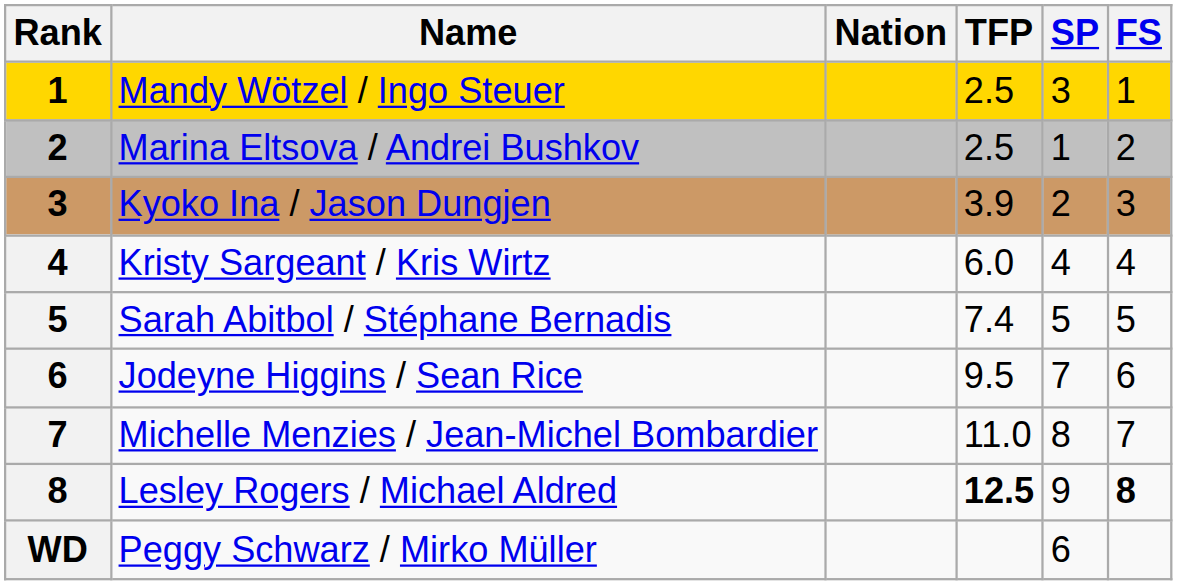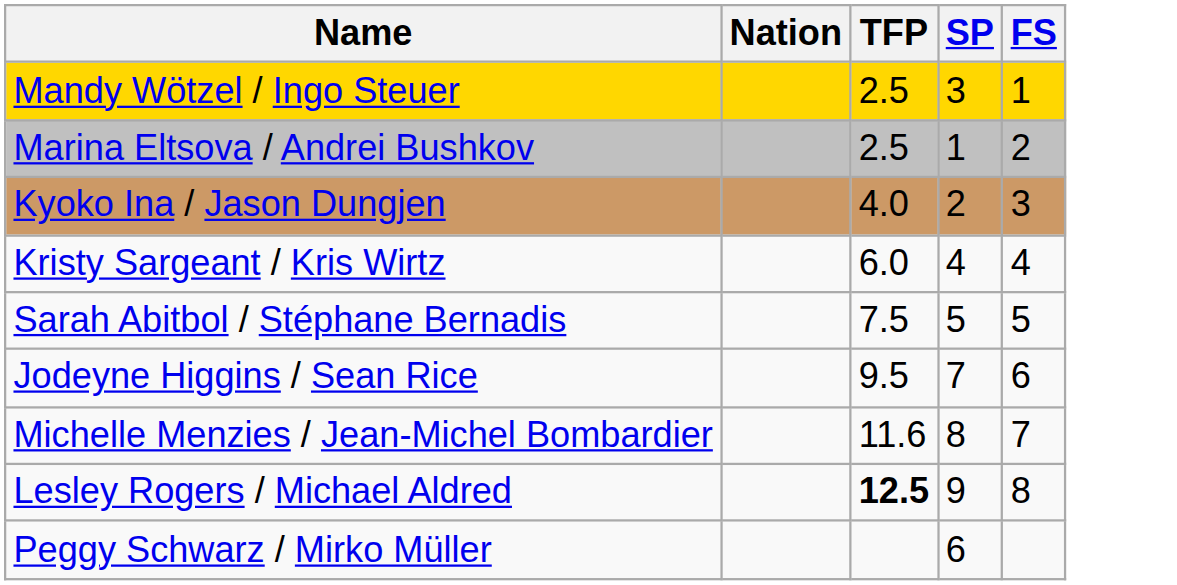- column: Rank | 1 | 2 | 3 | 4 | 5 | 6 | 7 | 8 | WD
Kyoko Ina / Jason Dungjen | TFP: 3.9 -> 4.0
Sarah Abitbol / Stéphane Bernadis | TFP: 7.4 -> 7.5
Michelle Menzies / Jean-Michel Bombardier | TFP: 11.0 -> 11.6
Lesley Rogers / Michael Aldred | FS: bold -> normal
